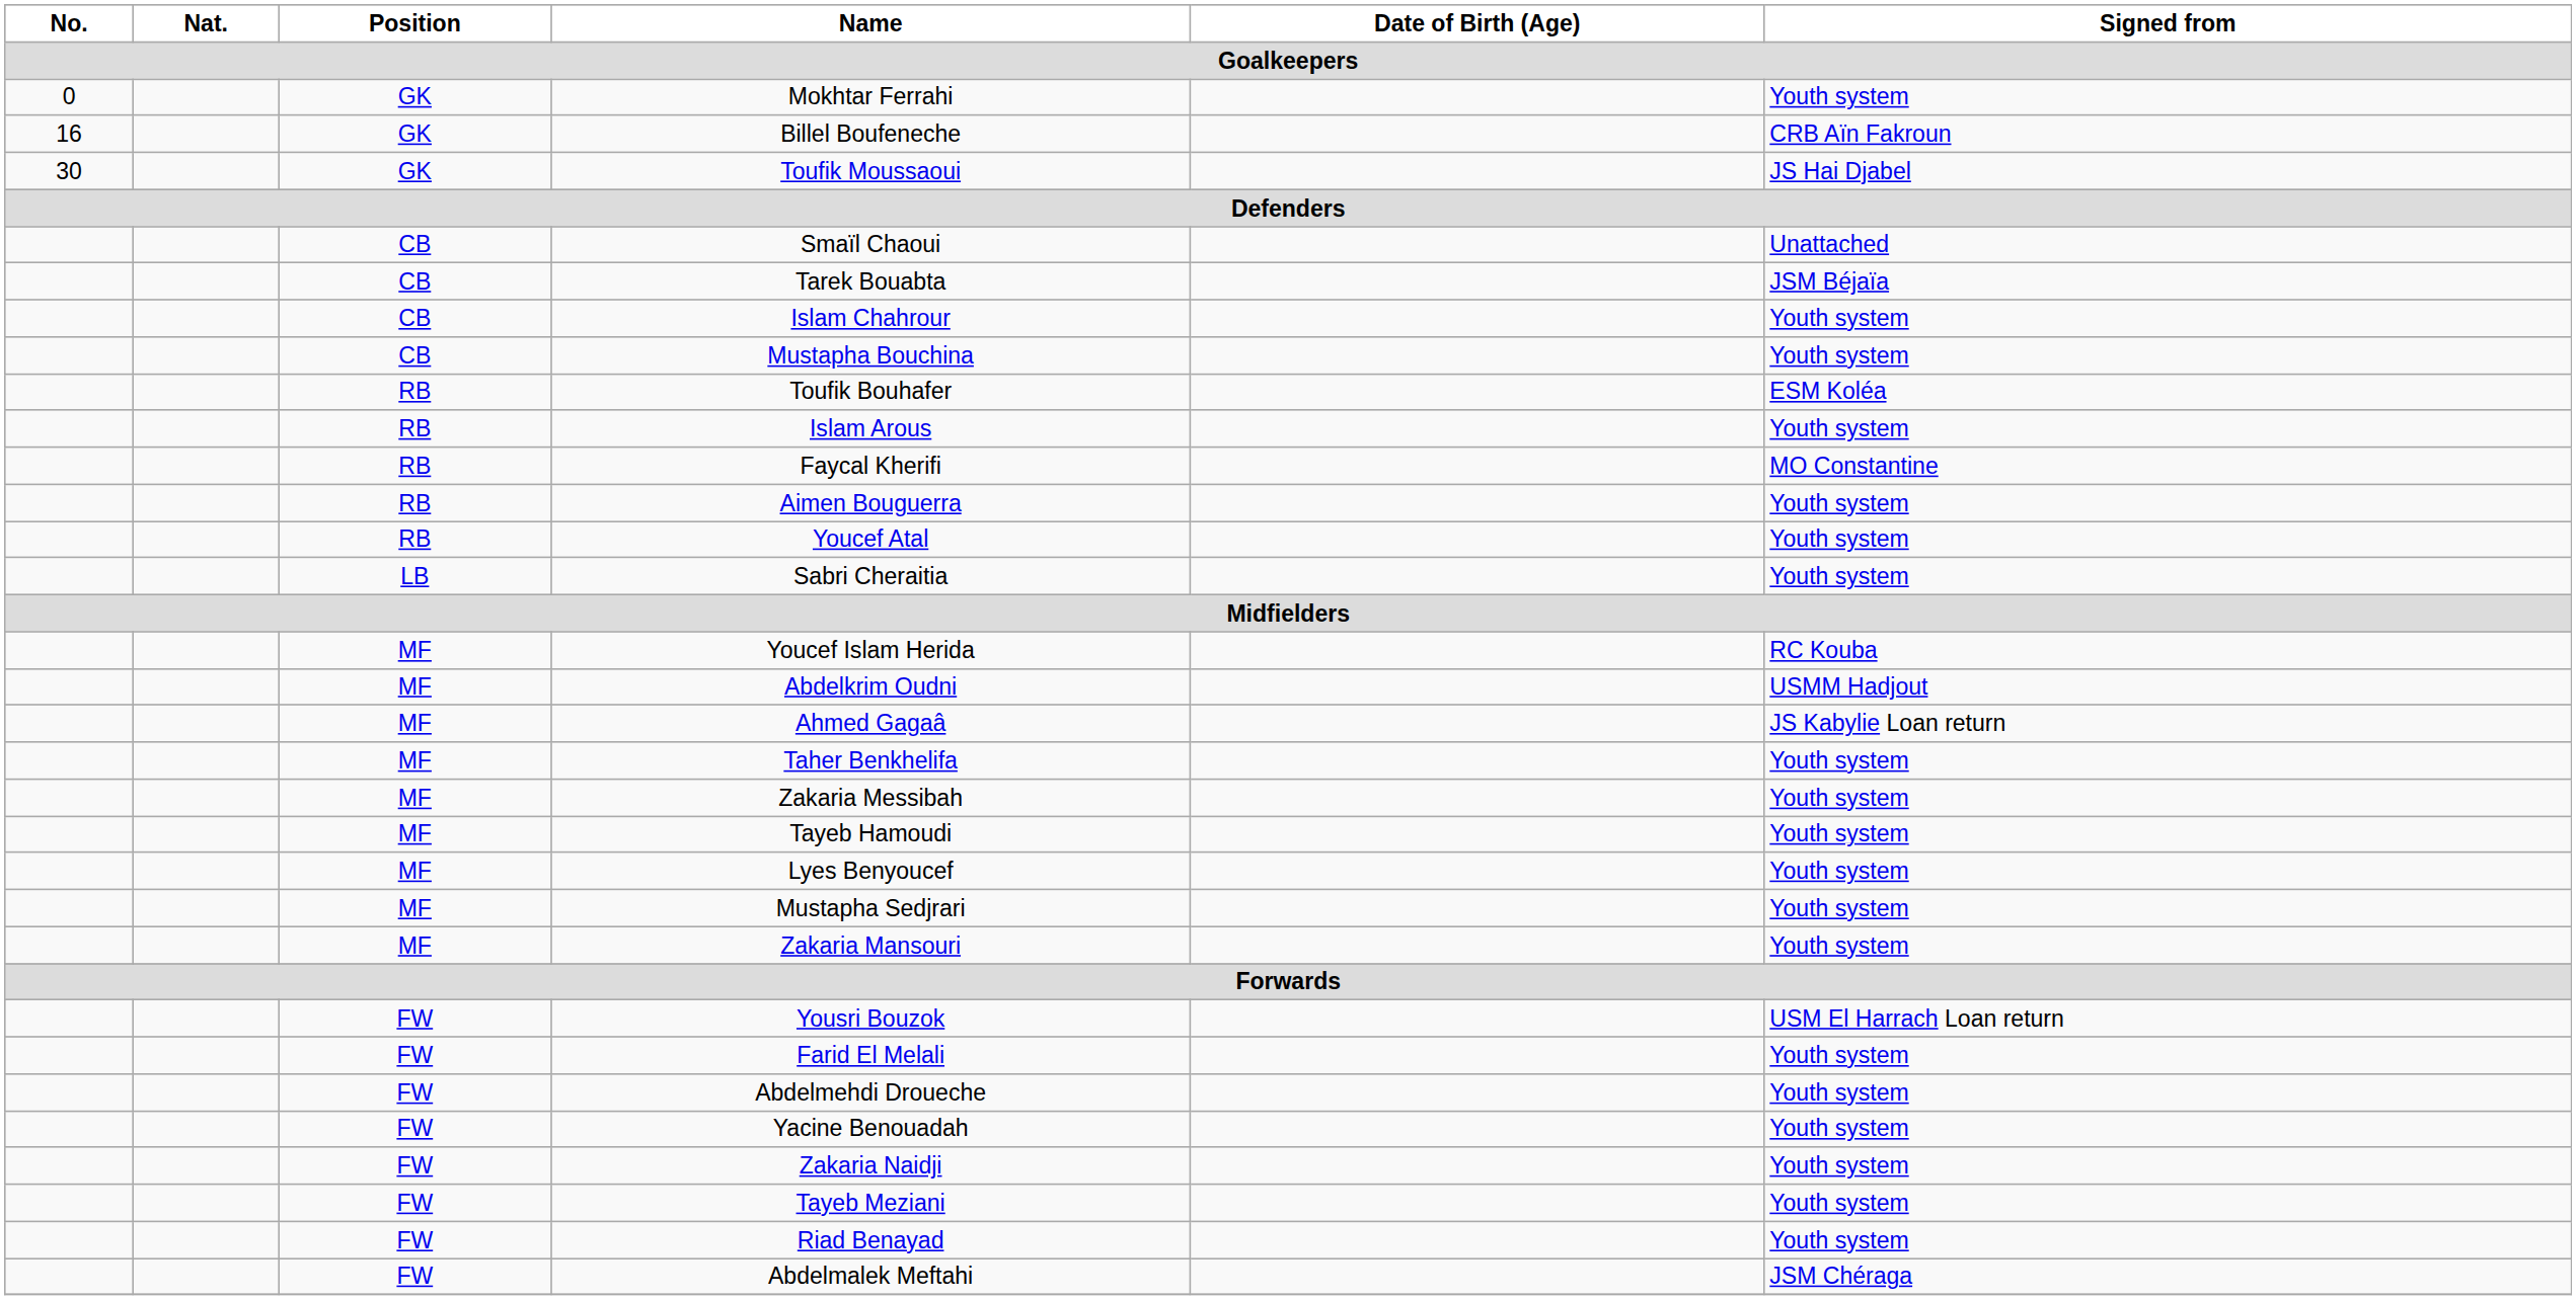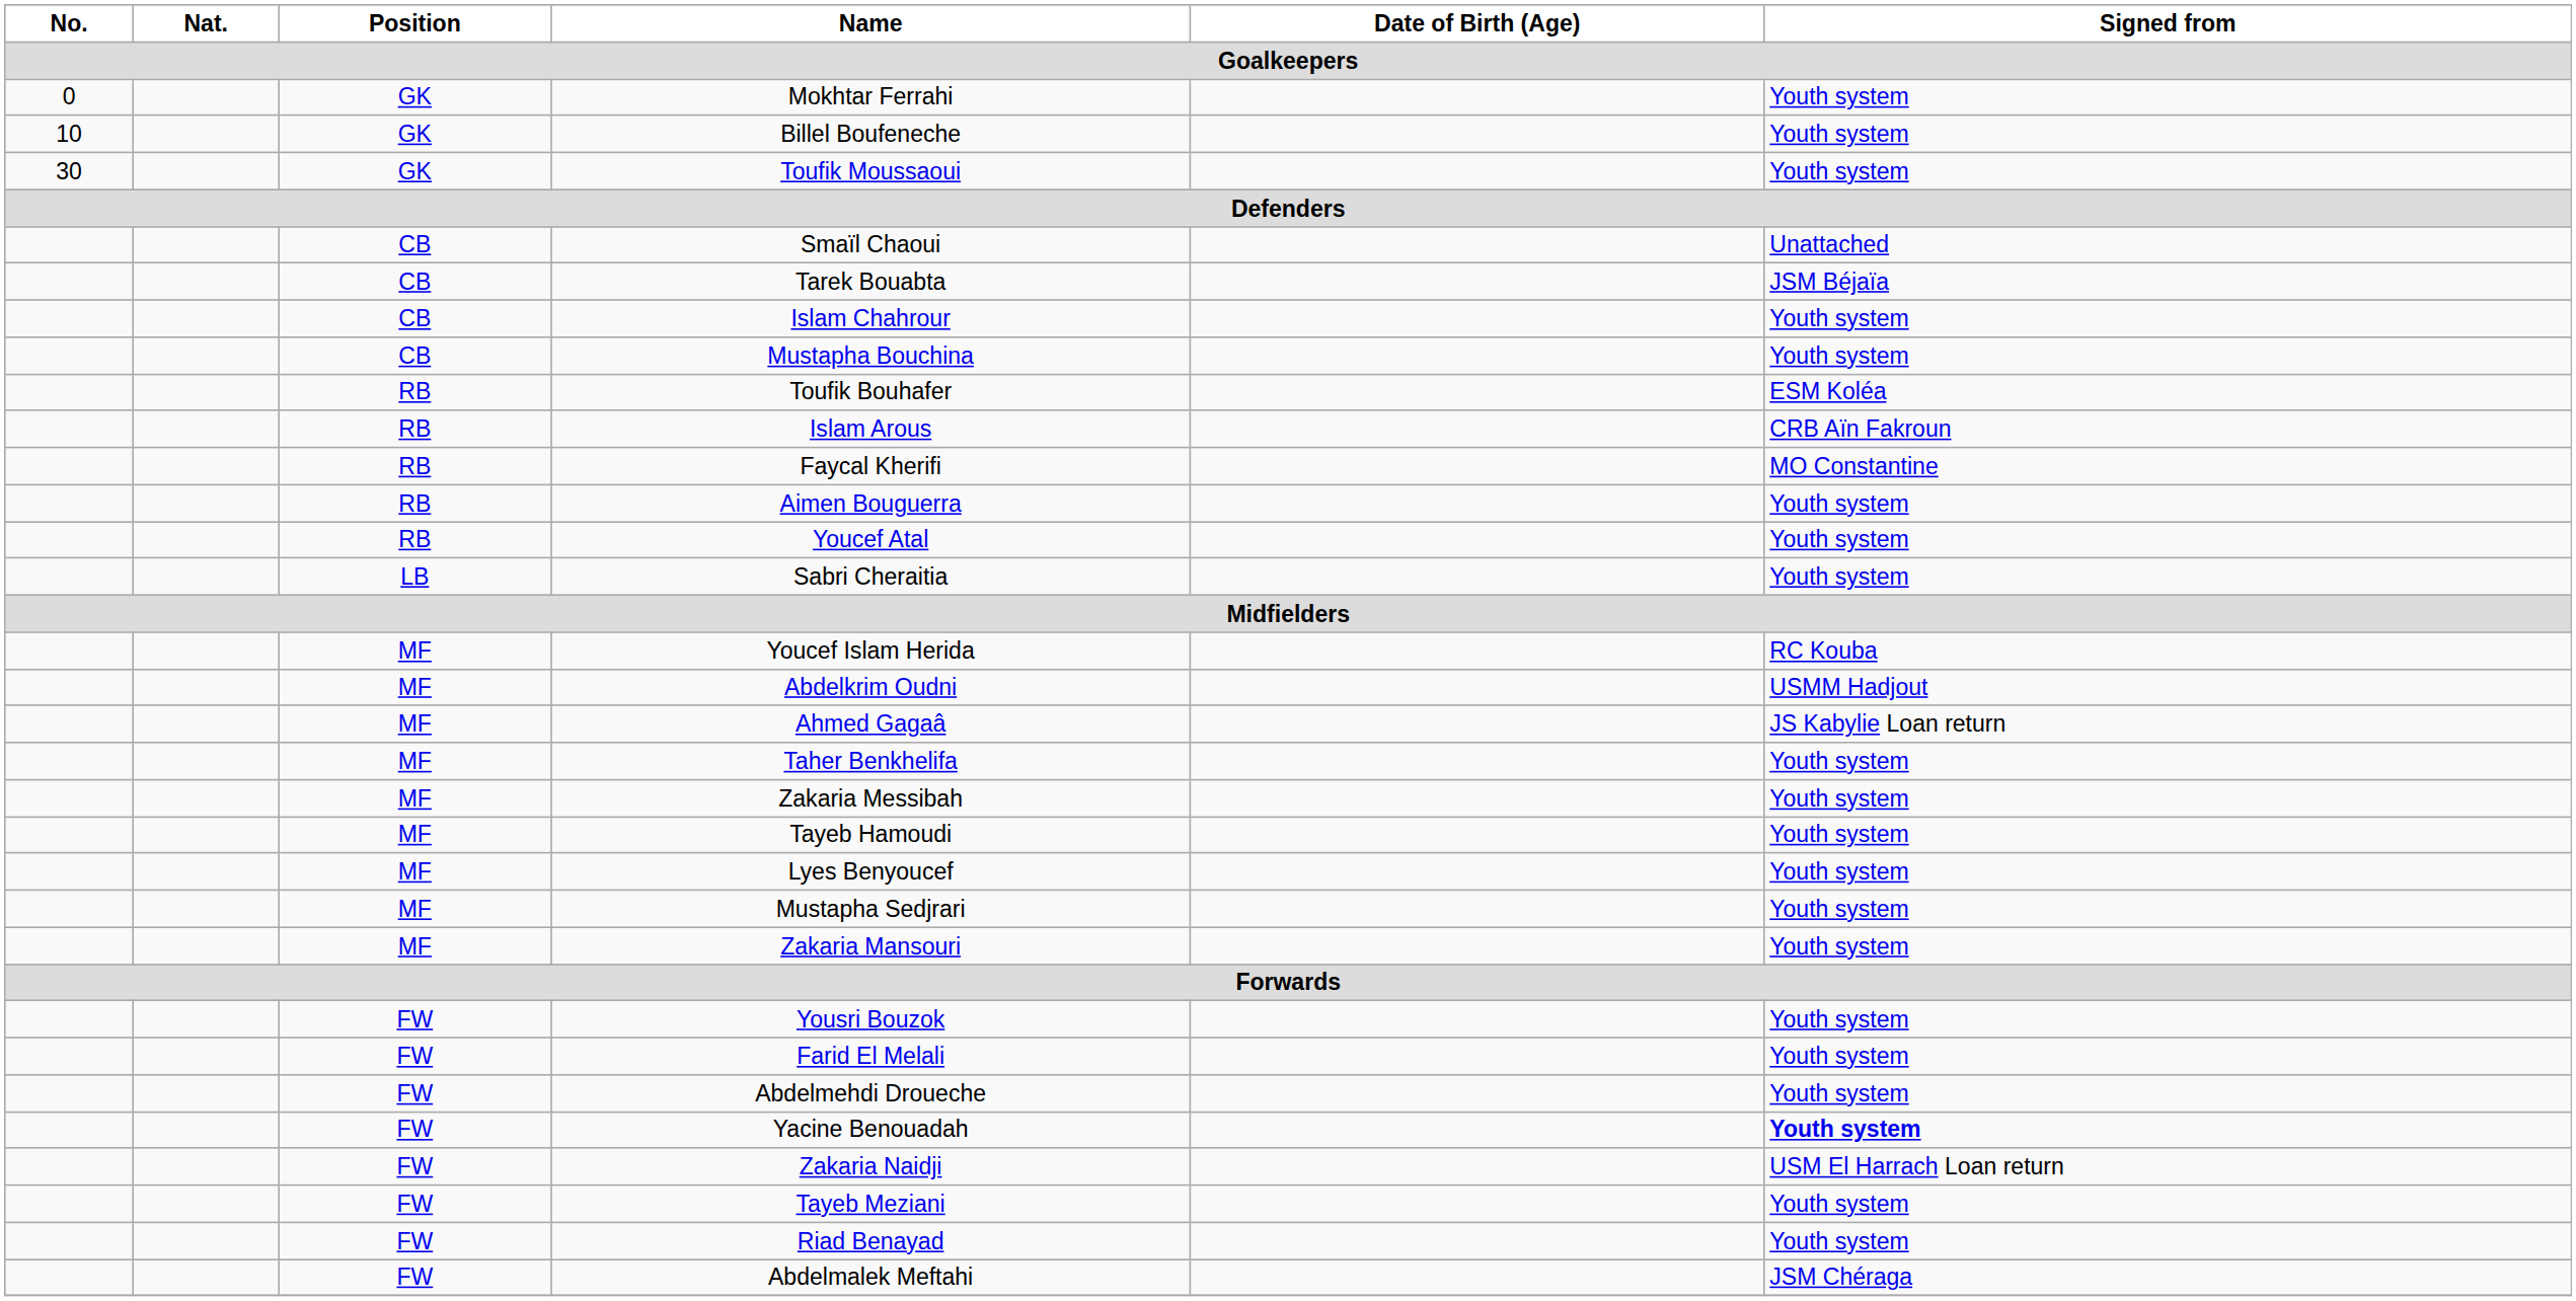Billel Boufeneche | No.: 16 -> 10
Billel Boufeneche | Signed from: CRB Aïn Fakroun -> Youth system
Toufik Moussaoui | Signed from: JS Hai Djabel -> Youth system
Islam Arous | Signed from: Youth system -> CRB Aïn Fakroun
Yousri Bouzok | Signed from: USM El Harrach Loan return -> Youth system
Yacine Benouadah | Signed from: normal -> bold
Zakaria Naidji | Signed from: Youth system -> USM El Harrach Loan return
